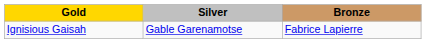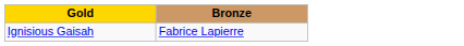- column: Silver | Gable Garenamotse
